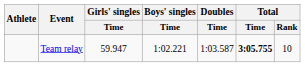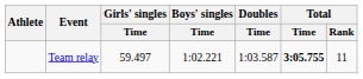Team relay | Girls' singles / Time: 59.947 -> 59.497
Team relay | Total / Rank: 10 -> 11
